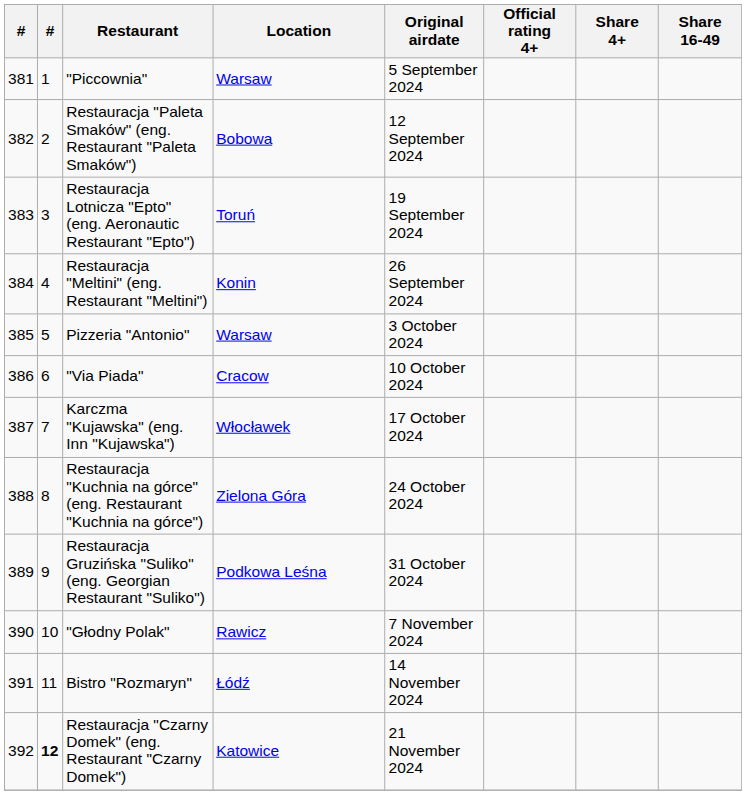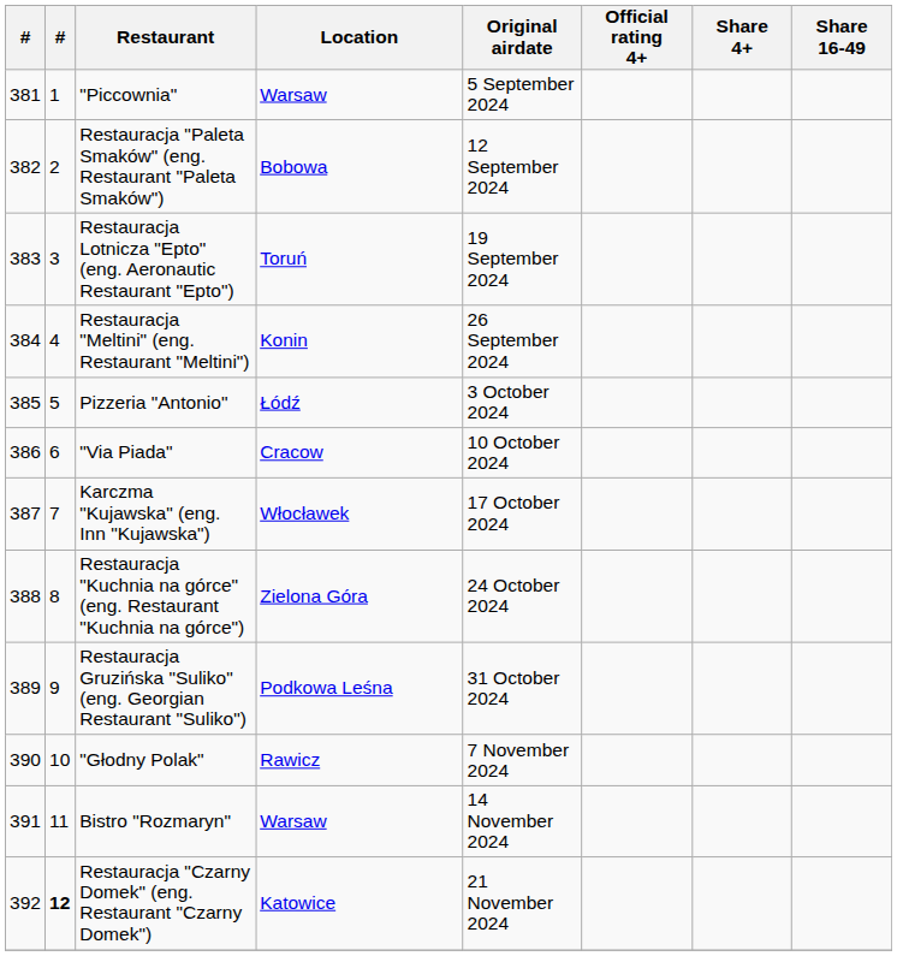Pizzeria "Antonio" | Location: Warsaw -> Łódź
Bistro "Rozmaryn" | Location: Łódź -> Warsaw
